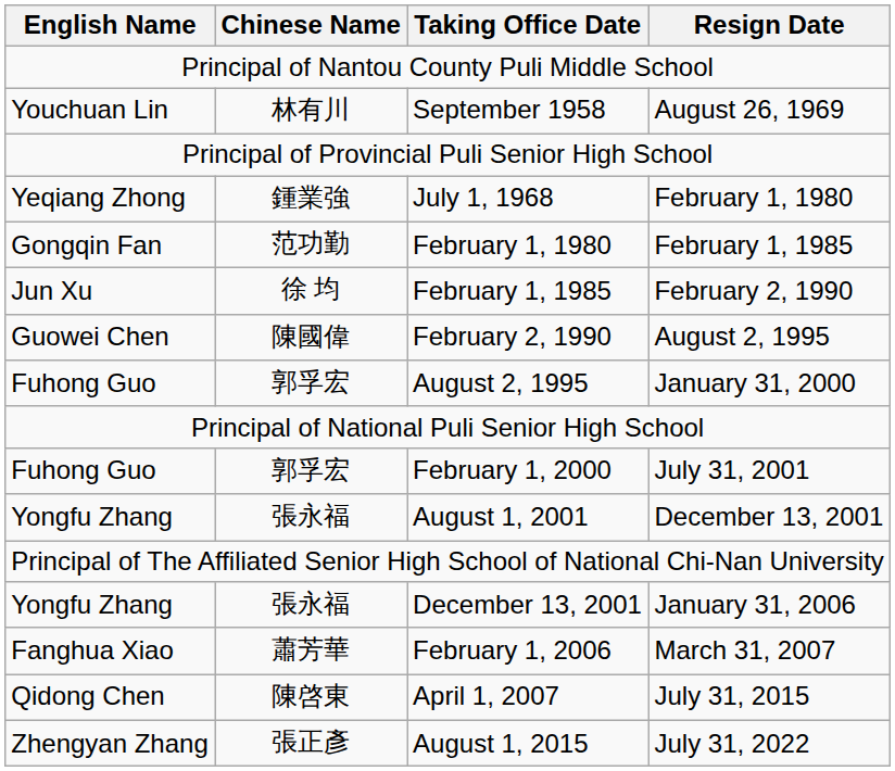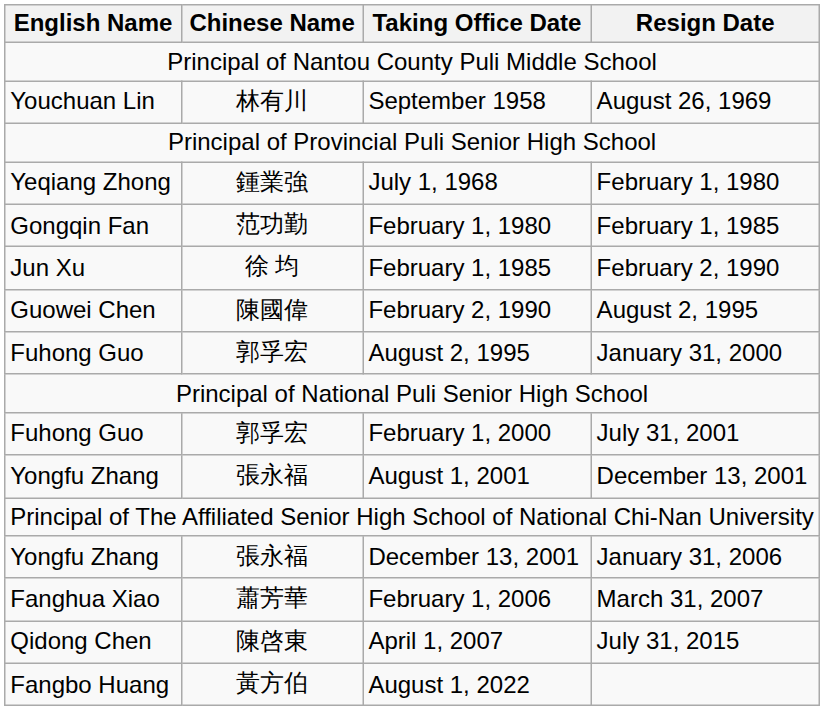- row: Zhengyan Zhang | 張正彥 | August 1, 2015 | July 31, 2022
+ row: Fangbo Huang | 黃方伯 | August 1, 2022
